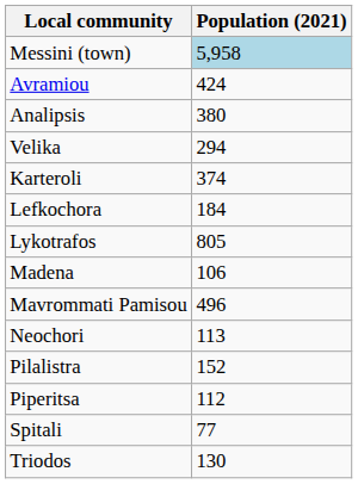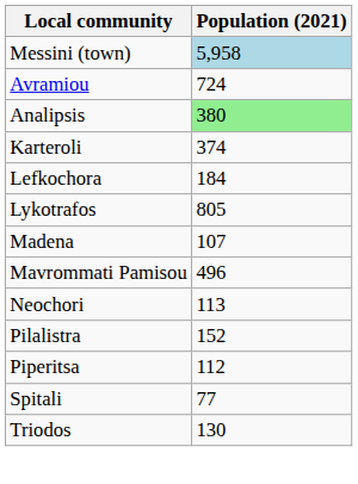Avramiou | Population (2021): 424 -> 724
Analipsis | Population (2021): no background -> lightgreen background
- row: Velika | 294
Madena | Population (2021): 106 -> 107
